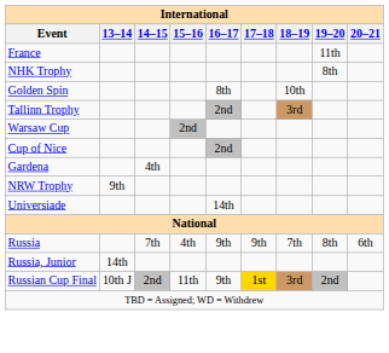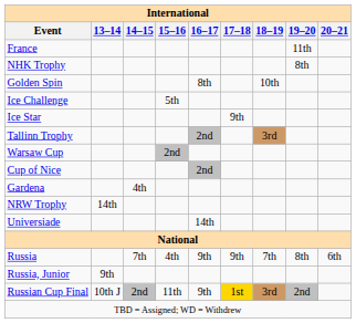+ row: Ice Challenge | 5th
+ row: Ice Star | 9th
NRW Trophy | 13–14: 9th -> 14th
Russia, Junior | 13–14: 14th -> 9th
